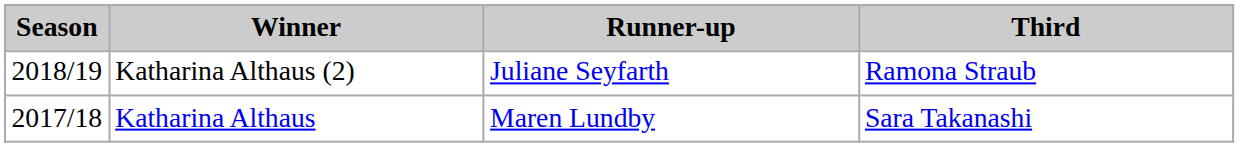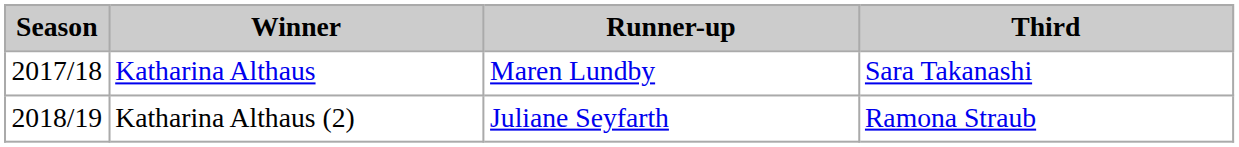rows swapped: Katharina Althaus <-> Katharina Althaus (2)
